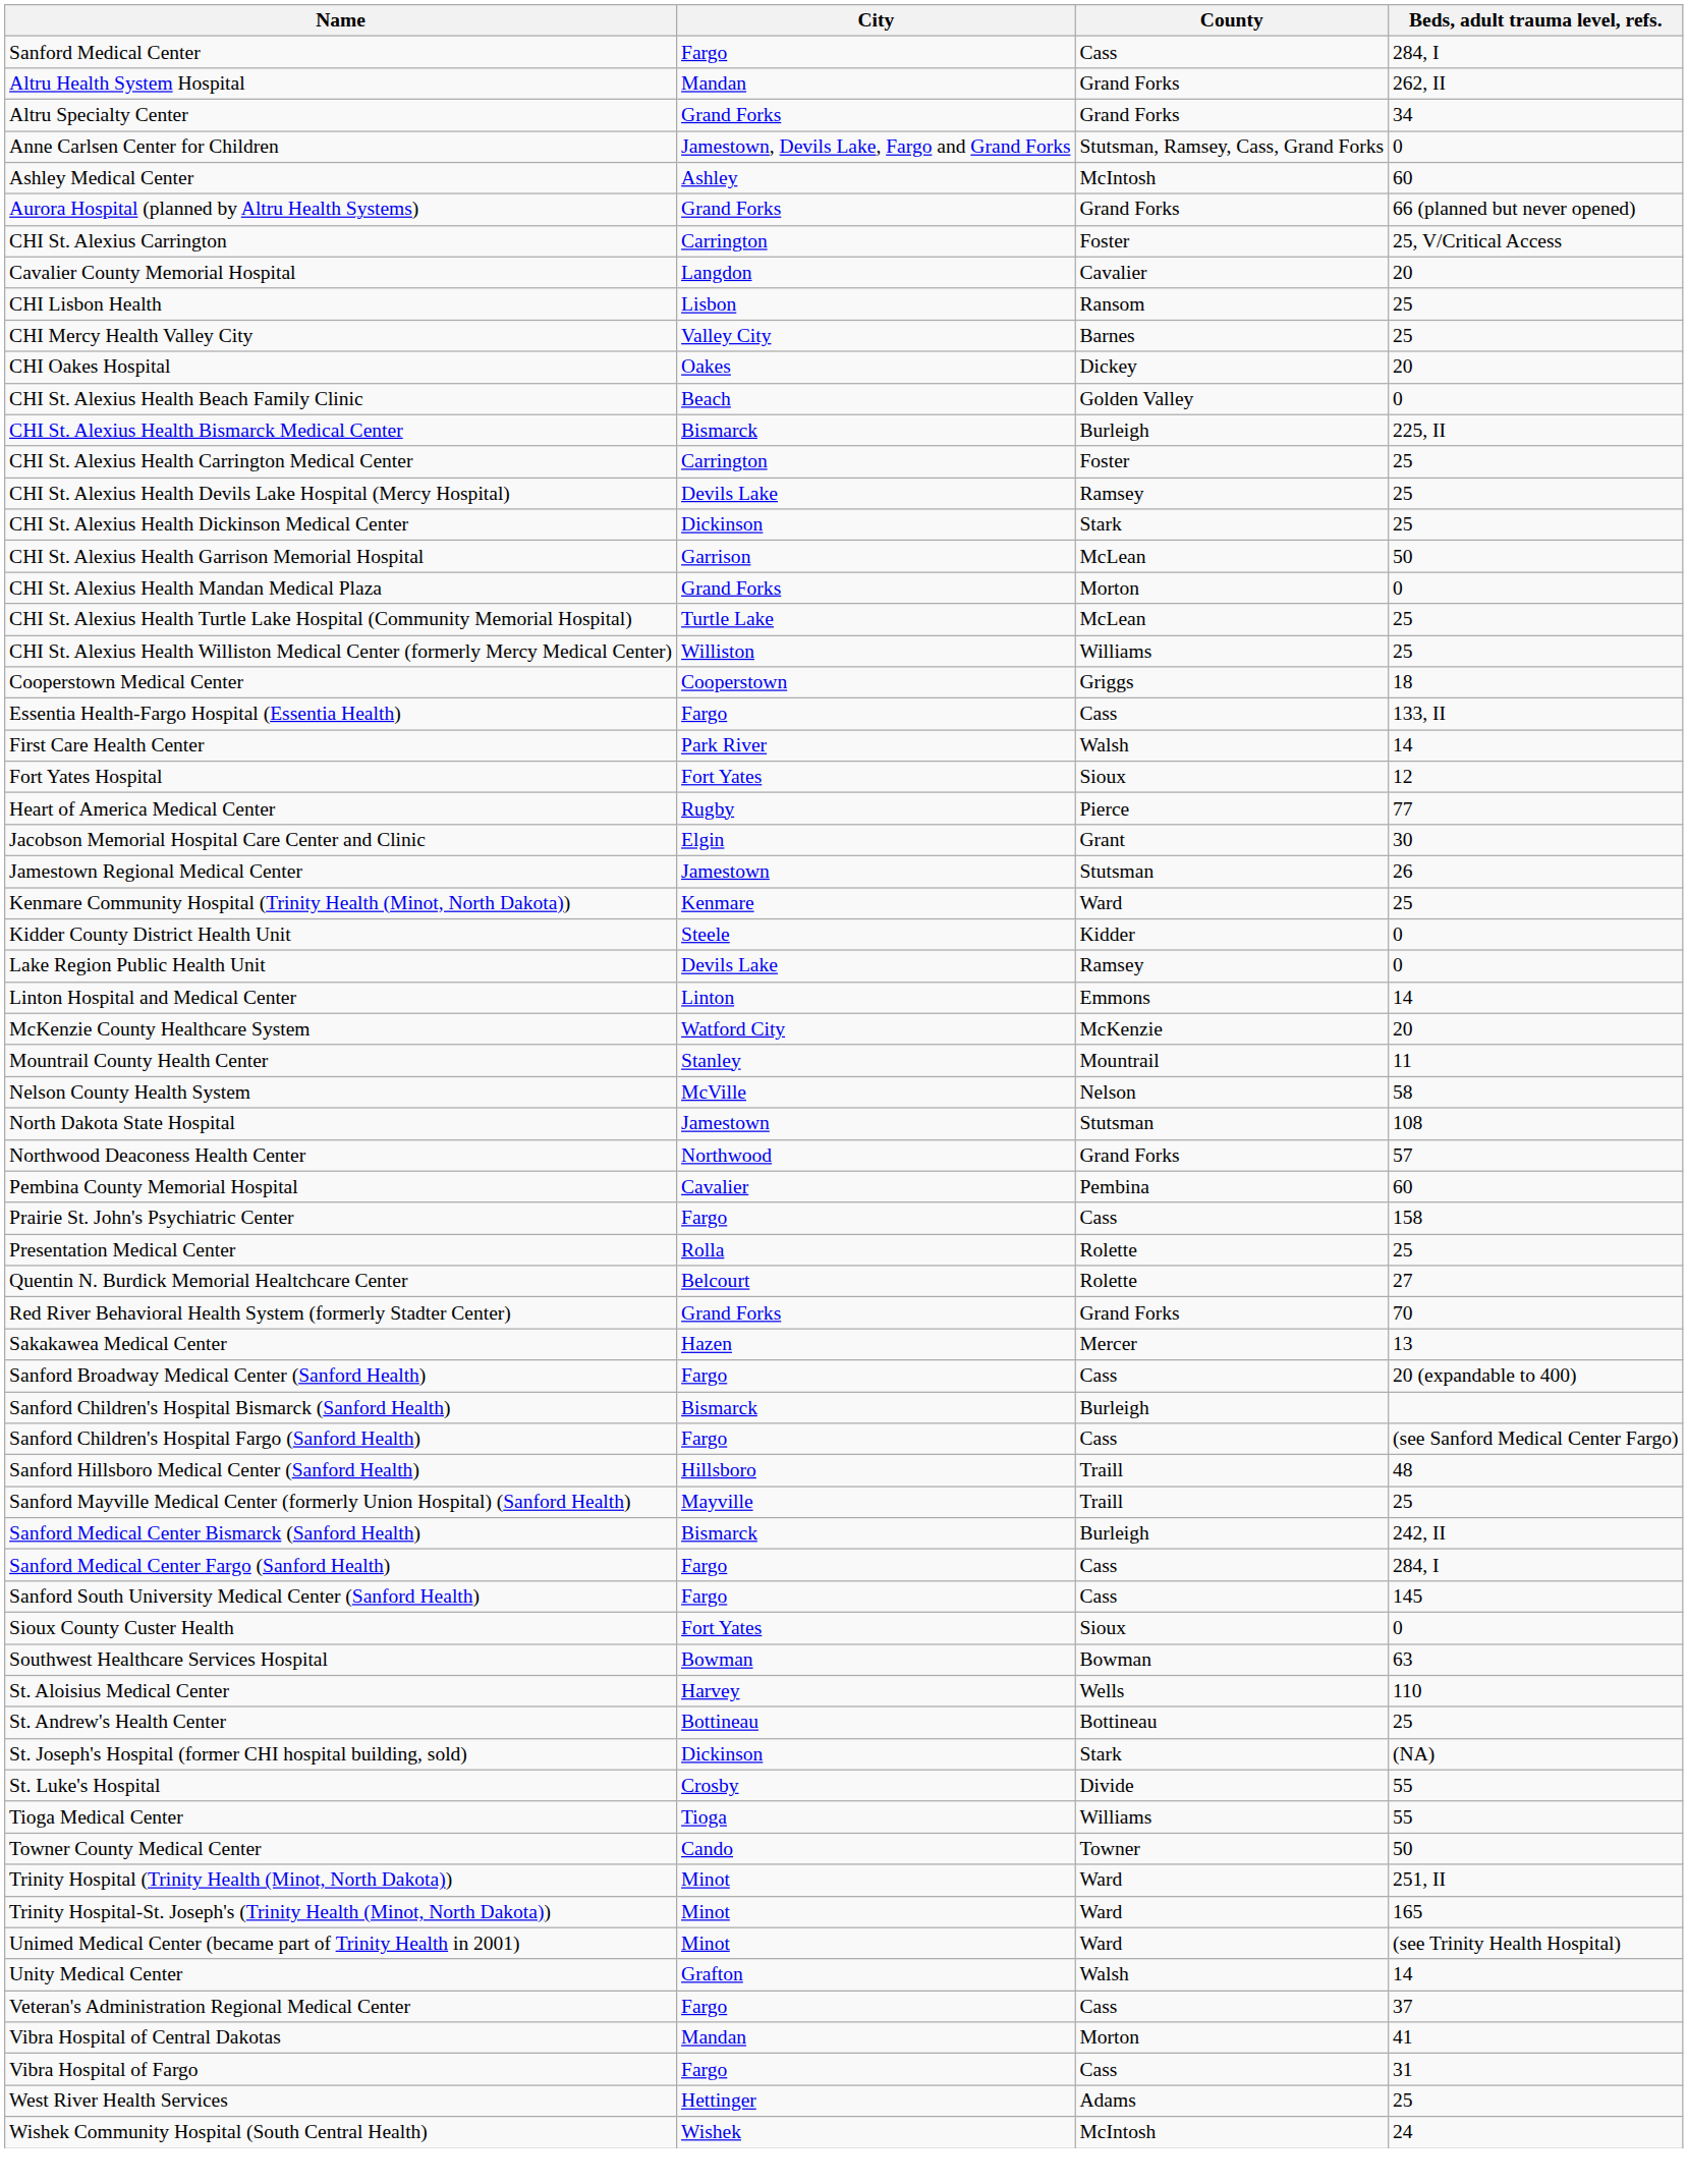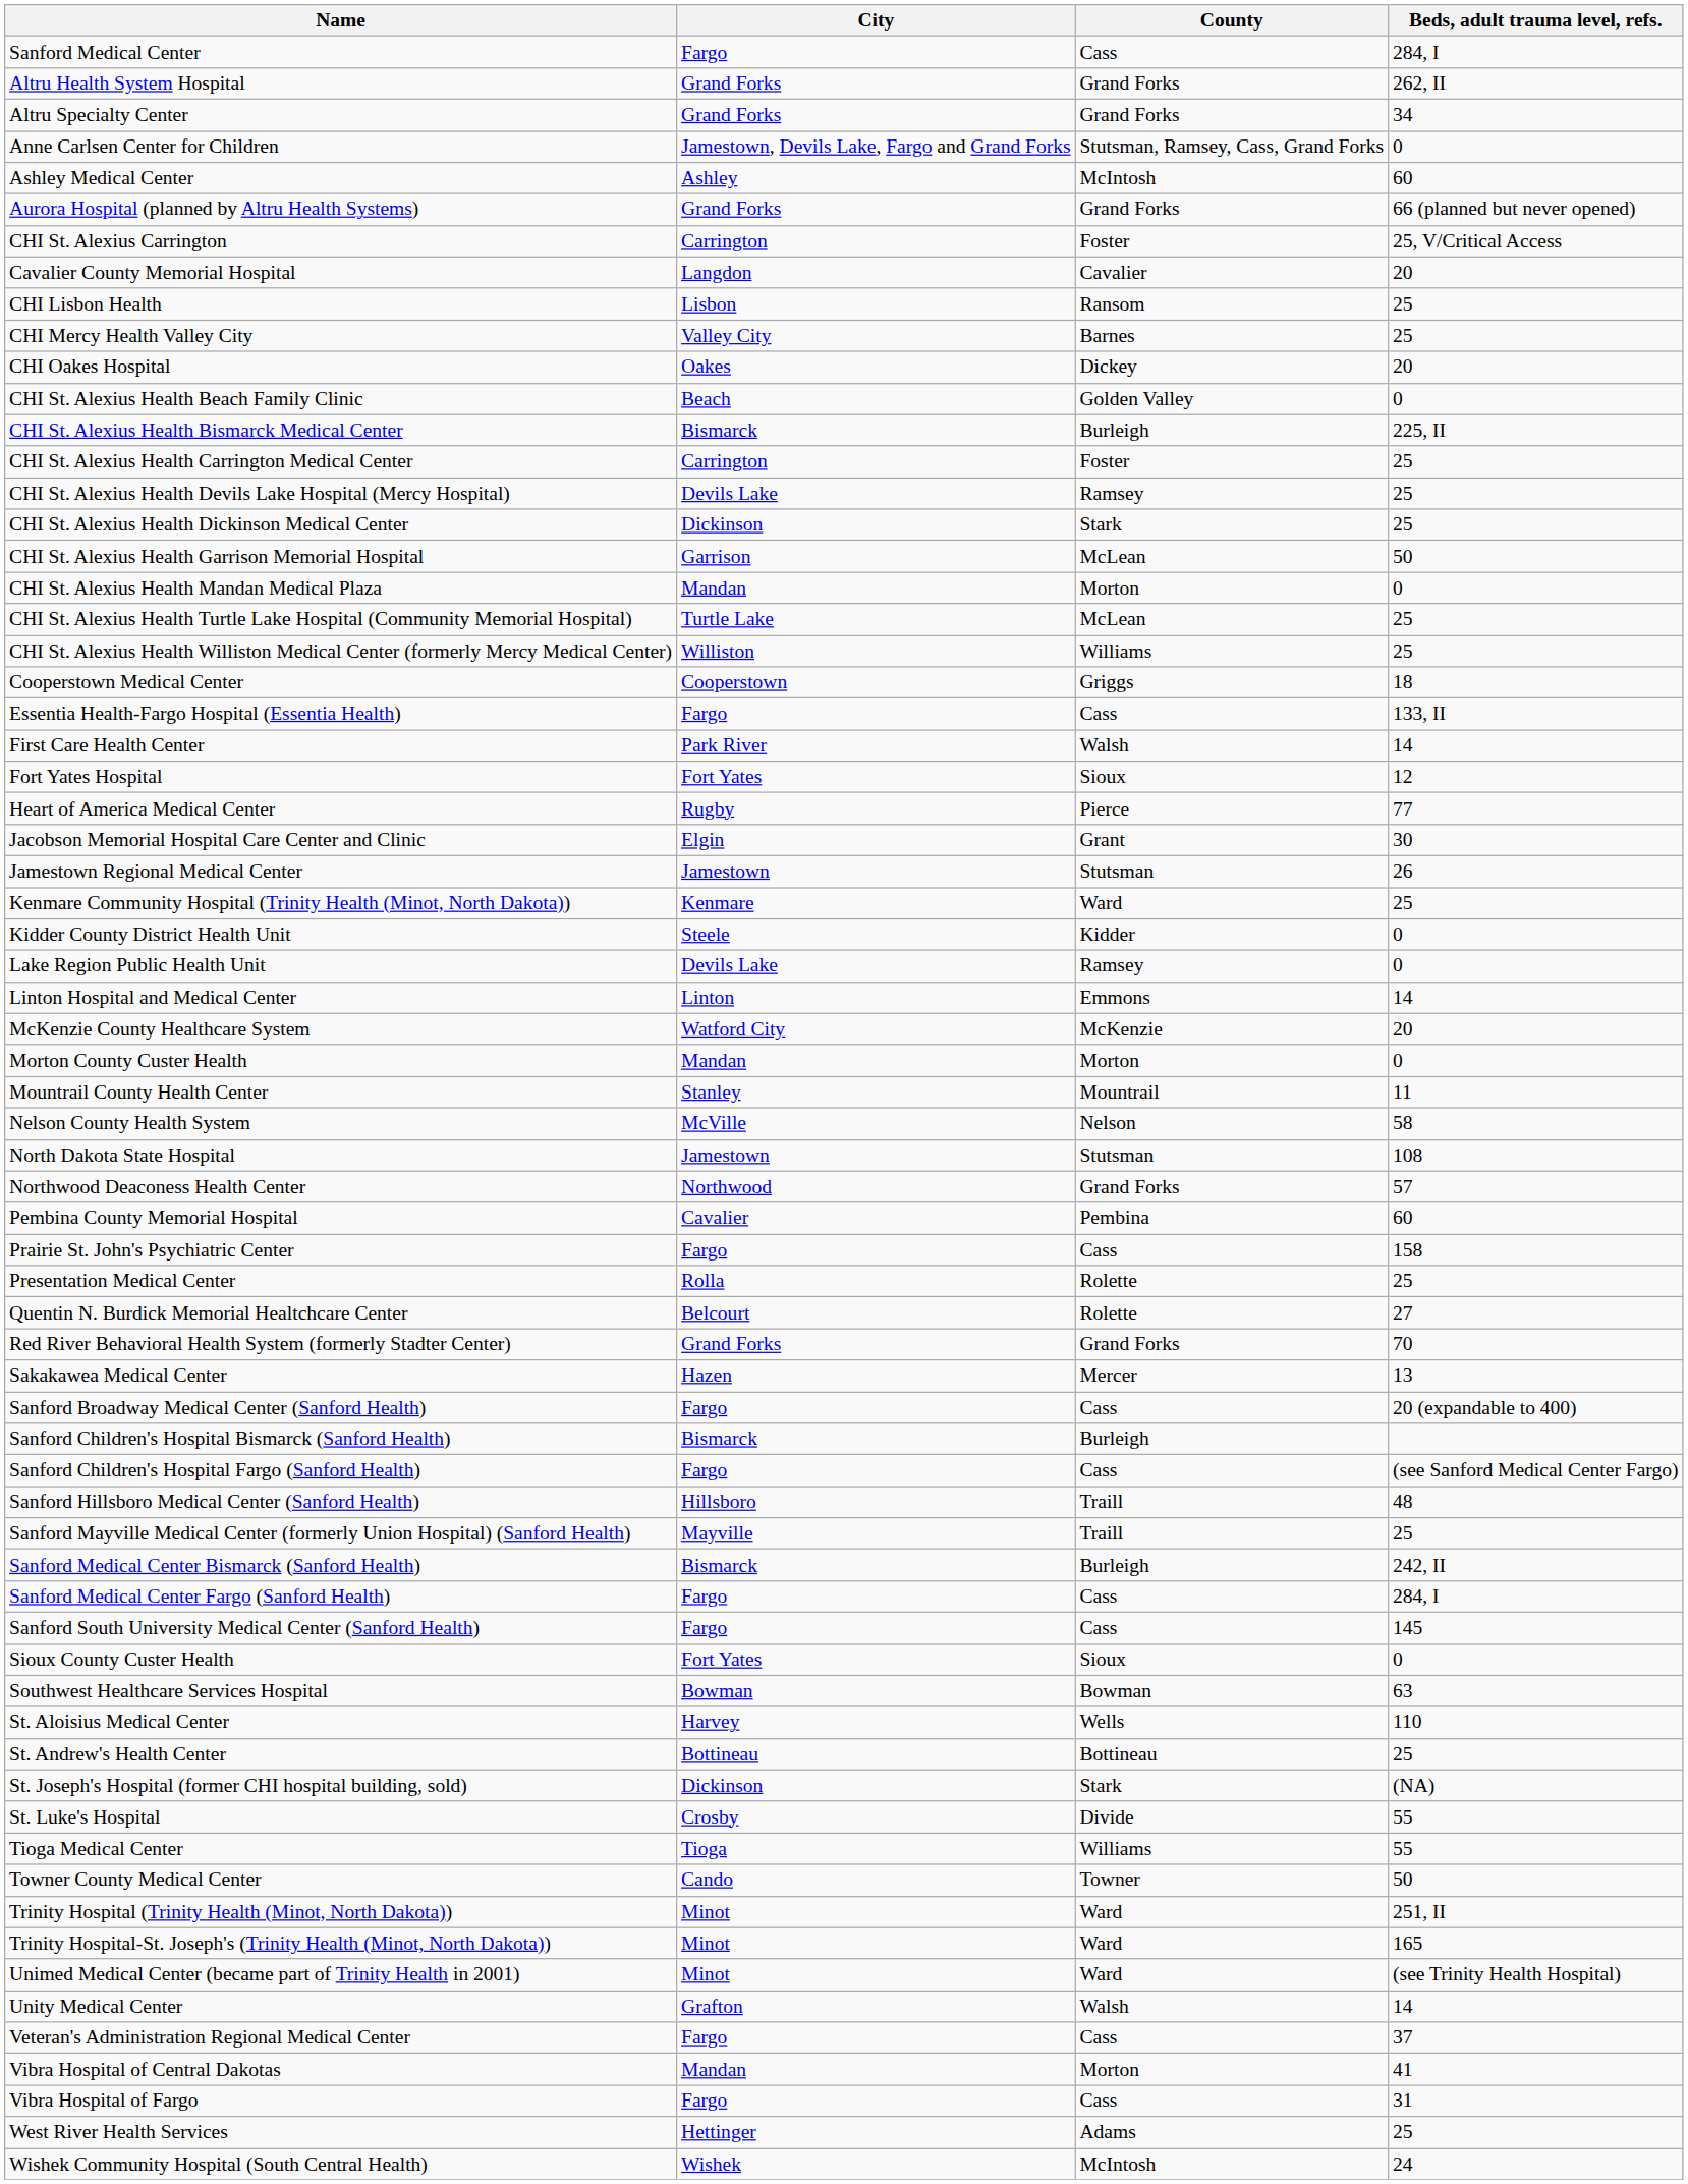Altru Health System Hospital | City: Mandan -> Grand Forks
CHI St. Alexius Health Mandan Medical Plaza | City: Grand Forks -> Mandan
+ row: Morton County Custer Health | Mandan | Morton | 0
